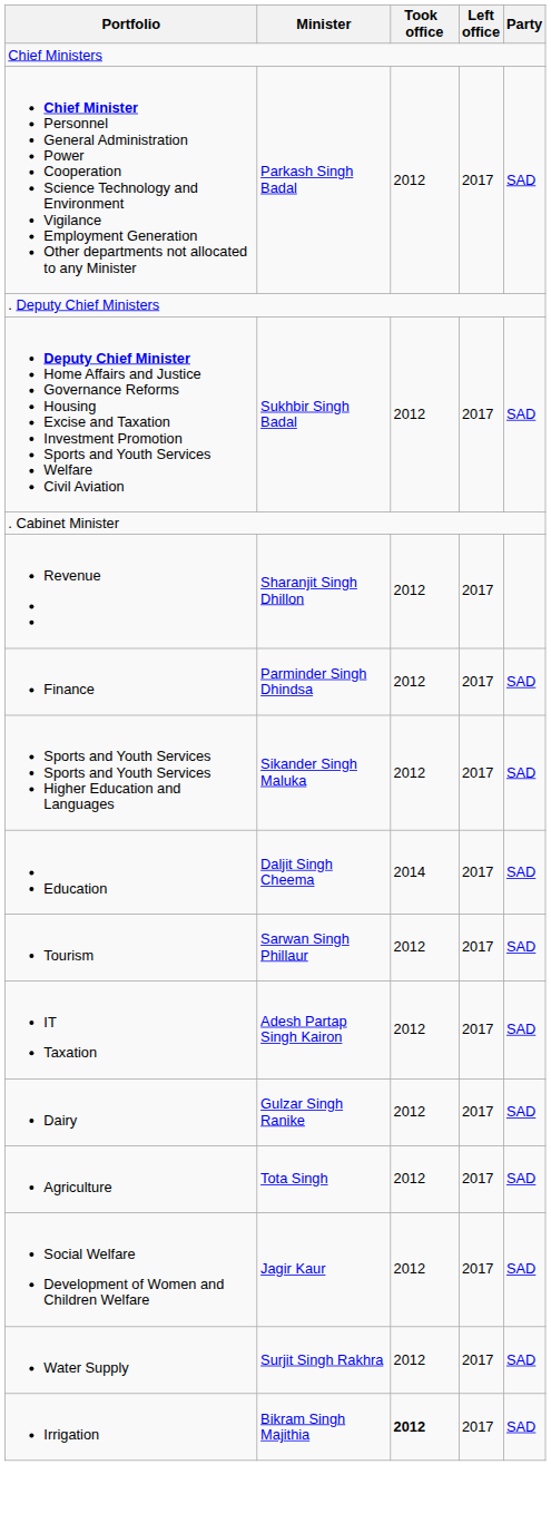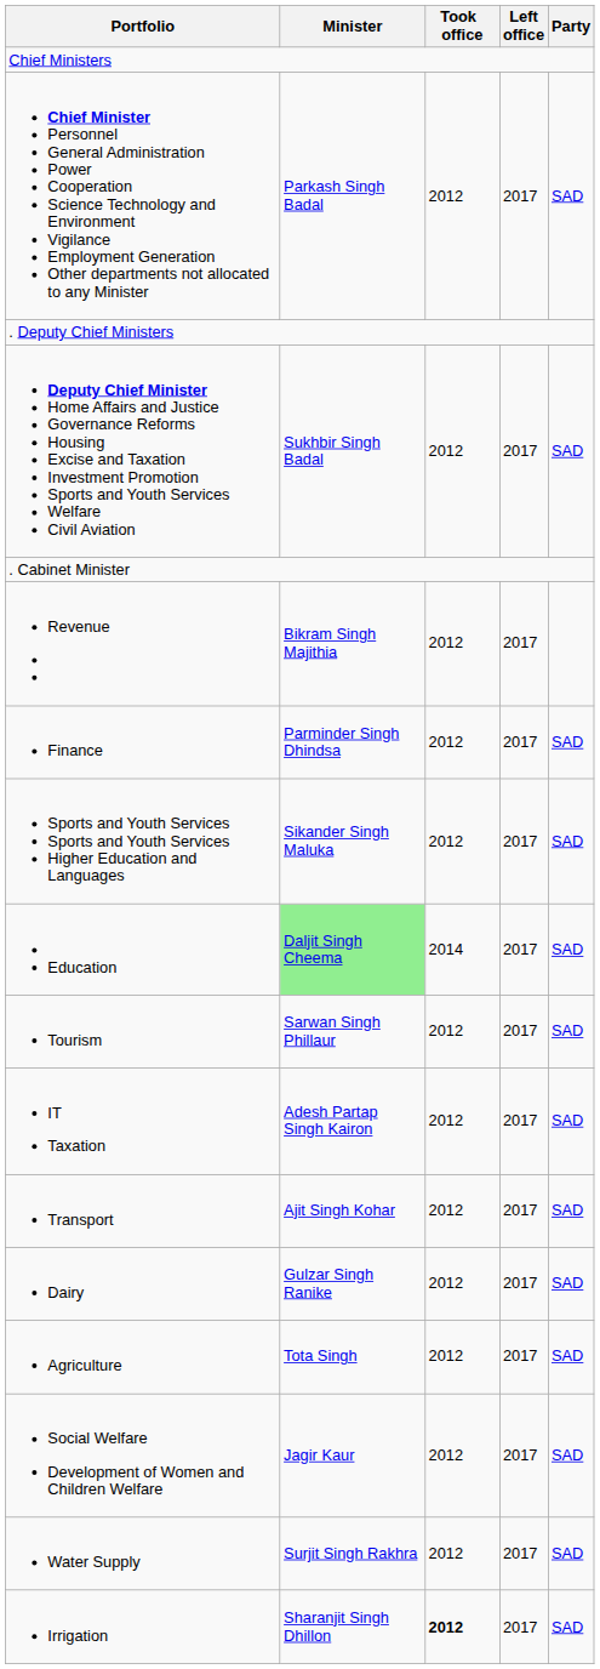Revenue | Minister: Sharanjit Singh Dhillon -> Bikram Singh Majithia
Education | Minister: no background -> lightgreen background
+ row: Transport | Ajit Singh Kohar | 2012 | 2017 | SAD
Irrigation | Minister: Bikram Singh Majithia -> Sharanjit Singh Dhillon
